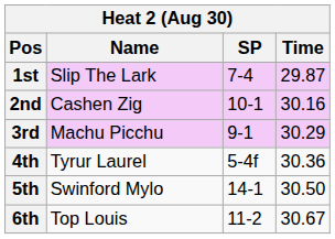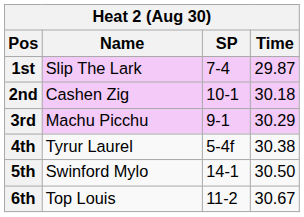2nd | Time: 30.16 -> 30.18
4th | Time: 30.36 -> 30.38
